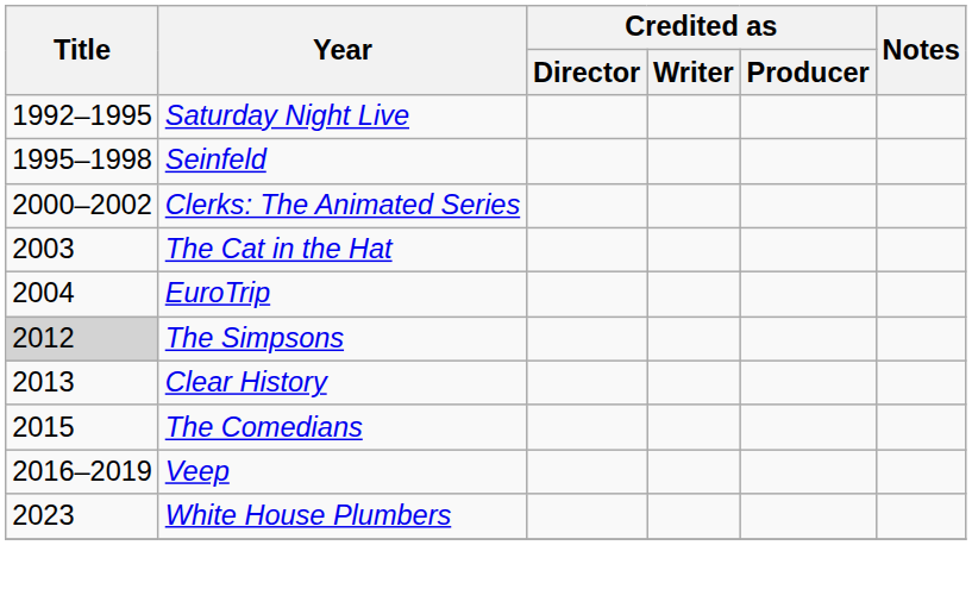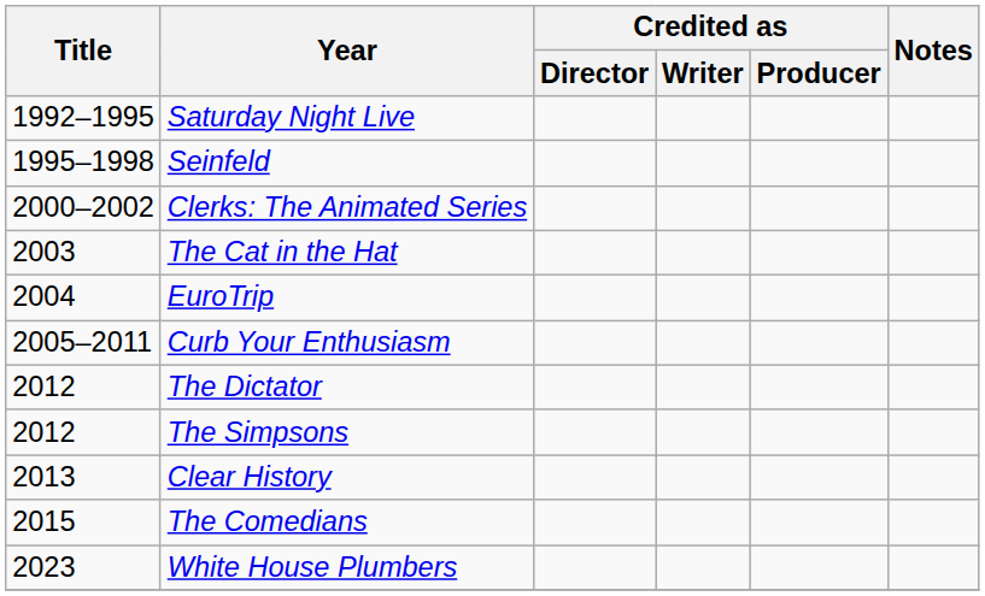+ row: 2005–2011 | Curb Your Enthusiasm
+ row: 2012 | The Dictator
The Simpsons | Title: lightgrey background -> no background
- row: 2016–2019 | Veep
